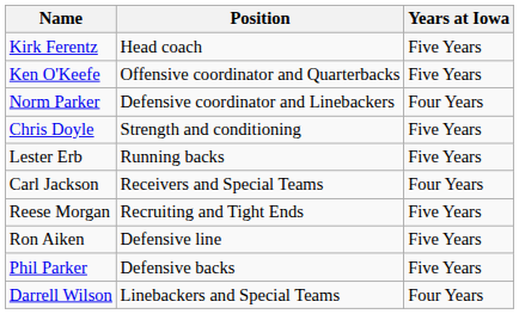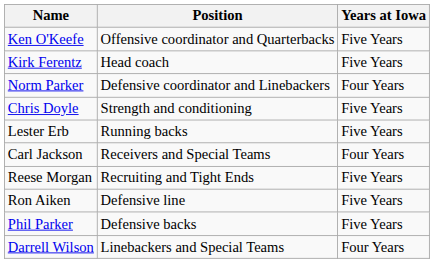rows swapped: Kirk Ferentz <-> Ken O'Keefe
